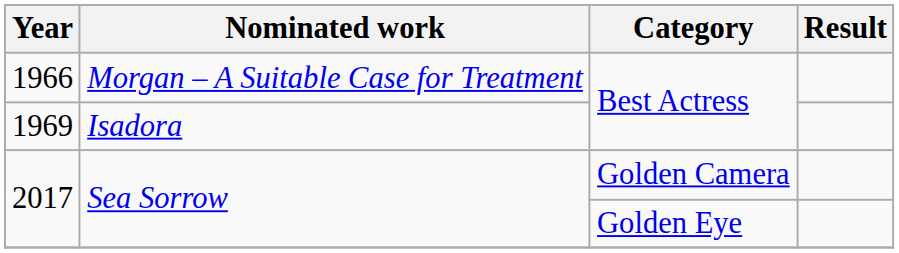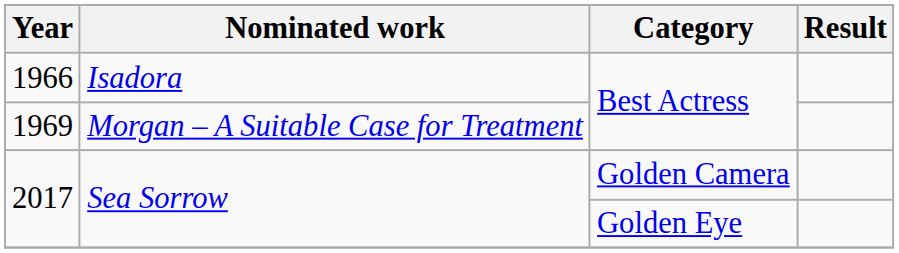1966 | Nominated work: Morgan – A Suitable Case for Treatment -> Isadora
1969 | Nominated work: Isadora -> Morgan – A Suitable Case for Treatment
